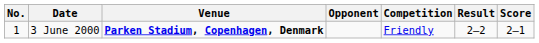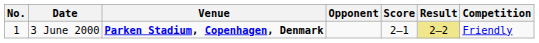columns swapped: Score <-> Competition
3 June 2000 | Result: no background -> khaki background
